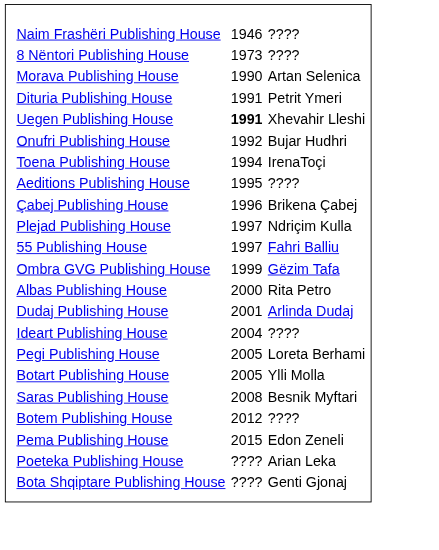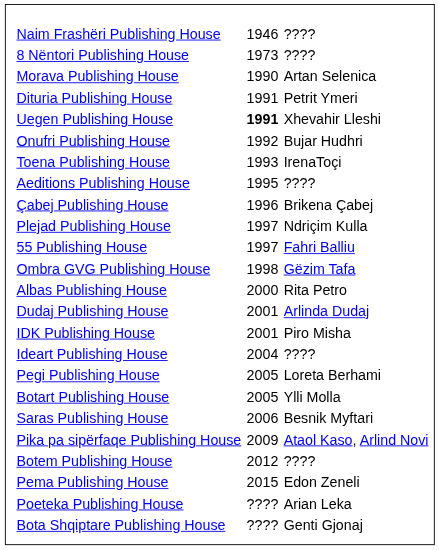Toena Publishing House | column 3: 1994 -> 1993
Ombra GVG Publishing House | column 3: 1999 -> 1998
+ row: IDK Publishing House | 2001 | Piro Misha
Saras Publishing House | column 3: 2008 -> 2006
+ row: Pika pa sipërfaqe Publishing House | 2009 | Ataol Kaso, Arlind Novi
